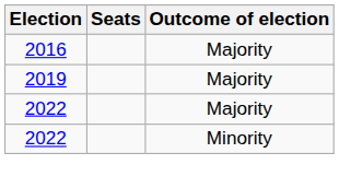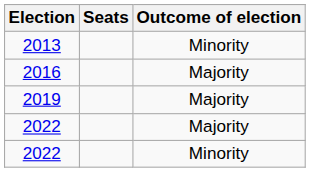+ row: 2013 | Minority
